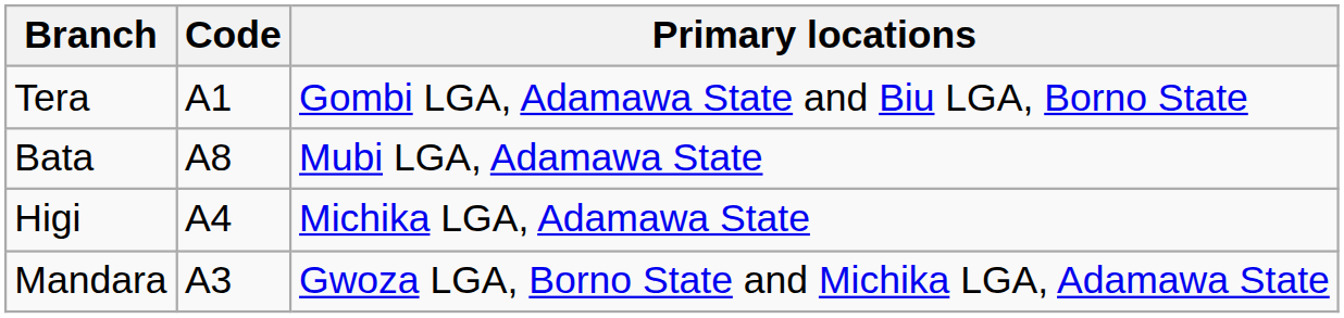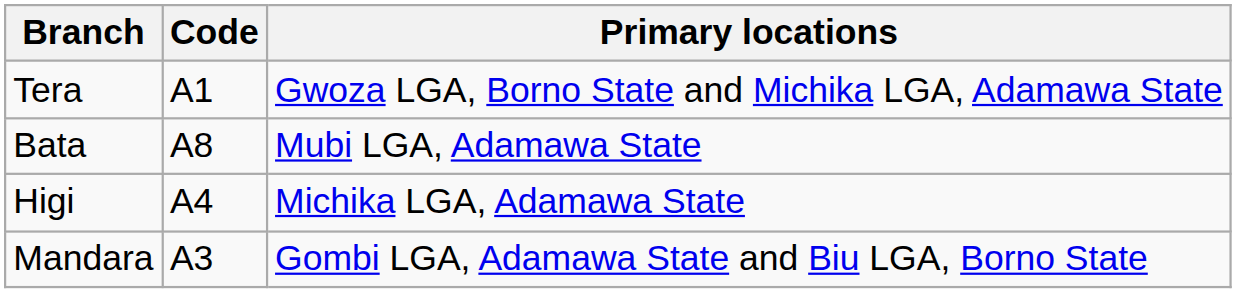Tera | Primary locations: Gombi LGA, Adamawa State and Biu LGA, Borno State -> Gwoza LGA, Borno State and Michika LGA, Adamawa State
Mandara | Primary locations: Gwoza LGA, Borno State and Michika LGA, Adamawa State -> Gombi LGA, Adamawa State and Biu LGA, Borno State
